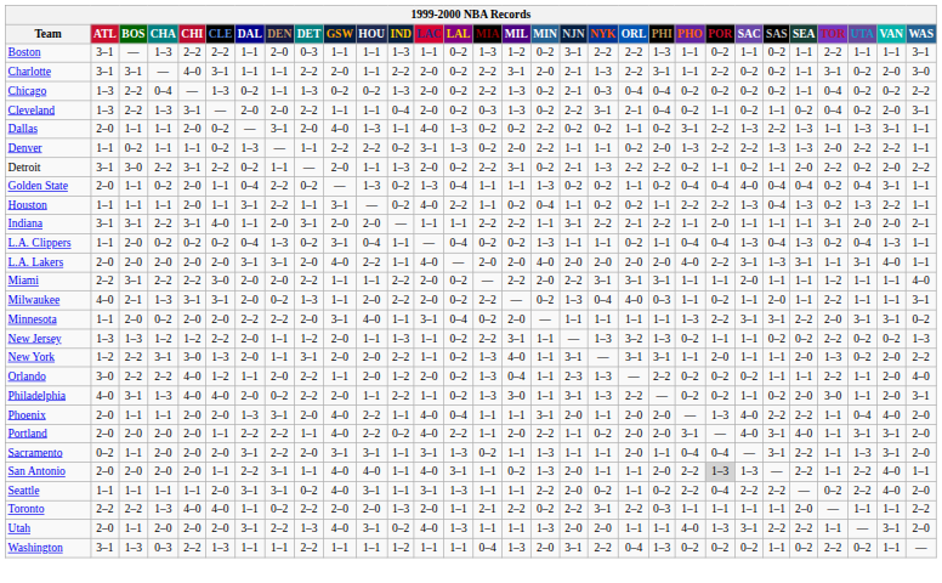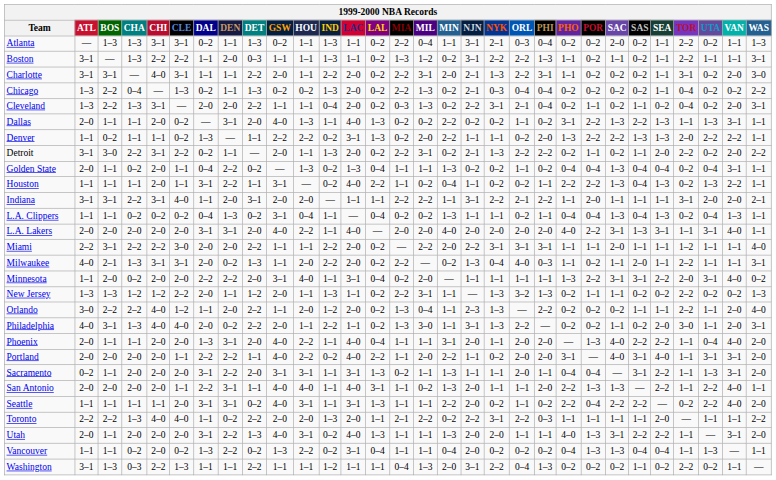+ row: Atlanta | — | 1–3 | 1–3 | 3–1 | 3–1 | 0–2 | 1–1 | 1–3 | 0–2 | 1–1 | 1–3 | 1–1 | 0–2 | 2–2 | 0–4 | 1–1 | 3–1 | 2–1 | 0–3 | 0–4 | 0–2 | 0–2 | 2–0 | 0–2 | 1–1 | 2–2 | 0–2 | 1–1 | 1–3
Charlotte | POR: 2–2 -> 0–2
Golden State | SAC: 4–0 -> 1–3
L.A. Clippers | BOS: 2–0 -> 1–1
Minnesota | VAN: 3–1 -> 4–0
- row: New York | 1–2 | 2–2 | 3–1 | 3–0 | 1–3 | 2–0 | 1–1 | 3–1 | 2–0 | 2–0 | 2–2 | 1–1 | 0–2 | 1–3 | 4–0 | 1–1 | 3–1 | — | 3–1 | 3–1 | 1–1 | 2–0 | 1–1 | 1–1 | 2–0 | 1–3 | 0–2 | 2–0 | 2–2
San Antonio | POR: lightgrey background -> no background
+ row: Vancouver | 1–1 | 1–1 | 0–2 | 2–0 | 0–2 | 1–3 | 2–2 | 0–2 | 1–3 | 2–2 | 0–2 | 3–1 | 0–4 | 1–1 | 1–1 | 0–4 | 2–0 | 0–2 | 0–2 | 0–2 | 0–4 | 1–3 | 1–3 | 0–4 | 0–4 | 1–1 | 1–3 | — | 1–1
